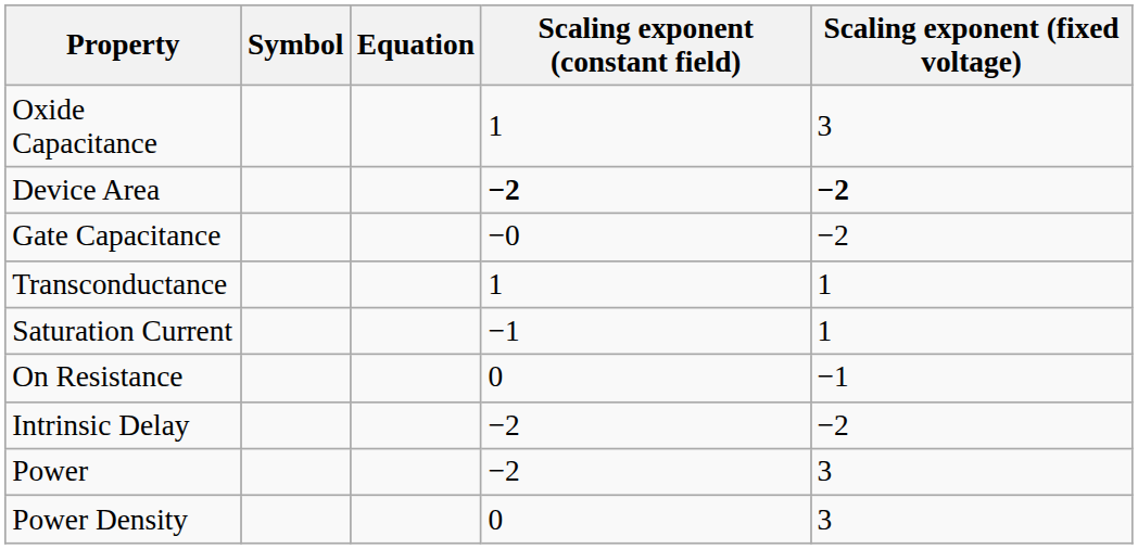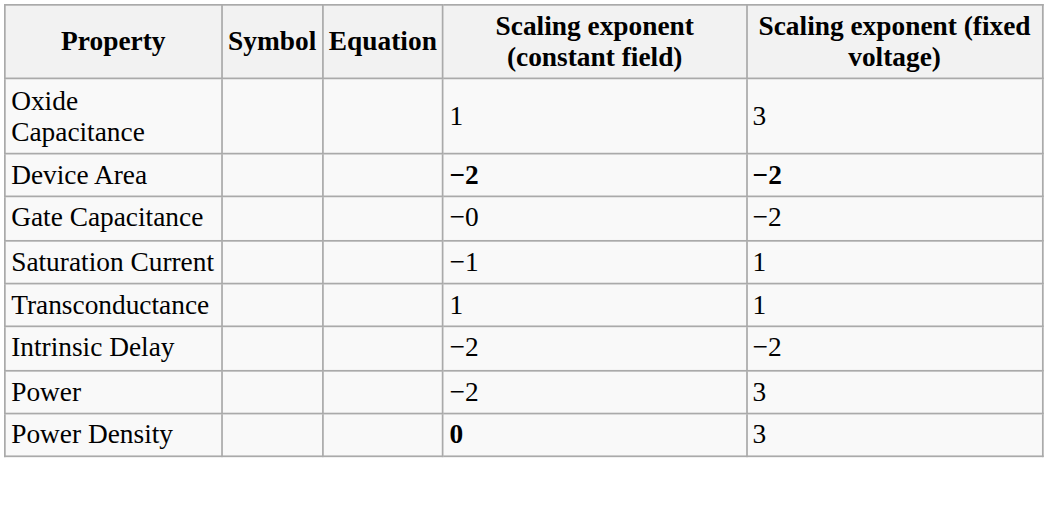rows swapped: Transconductance <-> Saturation Current
- row: On Resistance | 0 | −1
Power Density | Scaling exponent (constant field): normal -> bold
